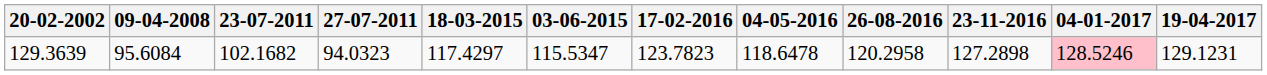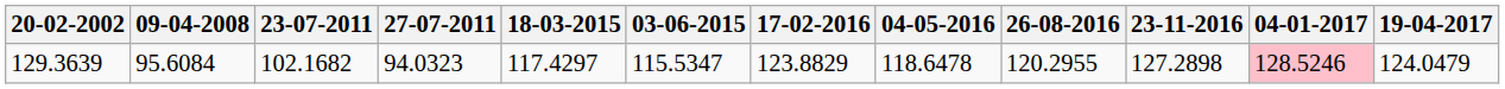129.3639 | 17-02-2016: 123.7823 -> 123.8829
129.3639 | 26-08-2016: 120.2958 -> 120.2955
129.3639 | 19-04-2017: 129.1231 -> 124.0479
